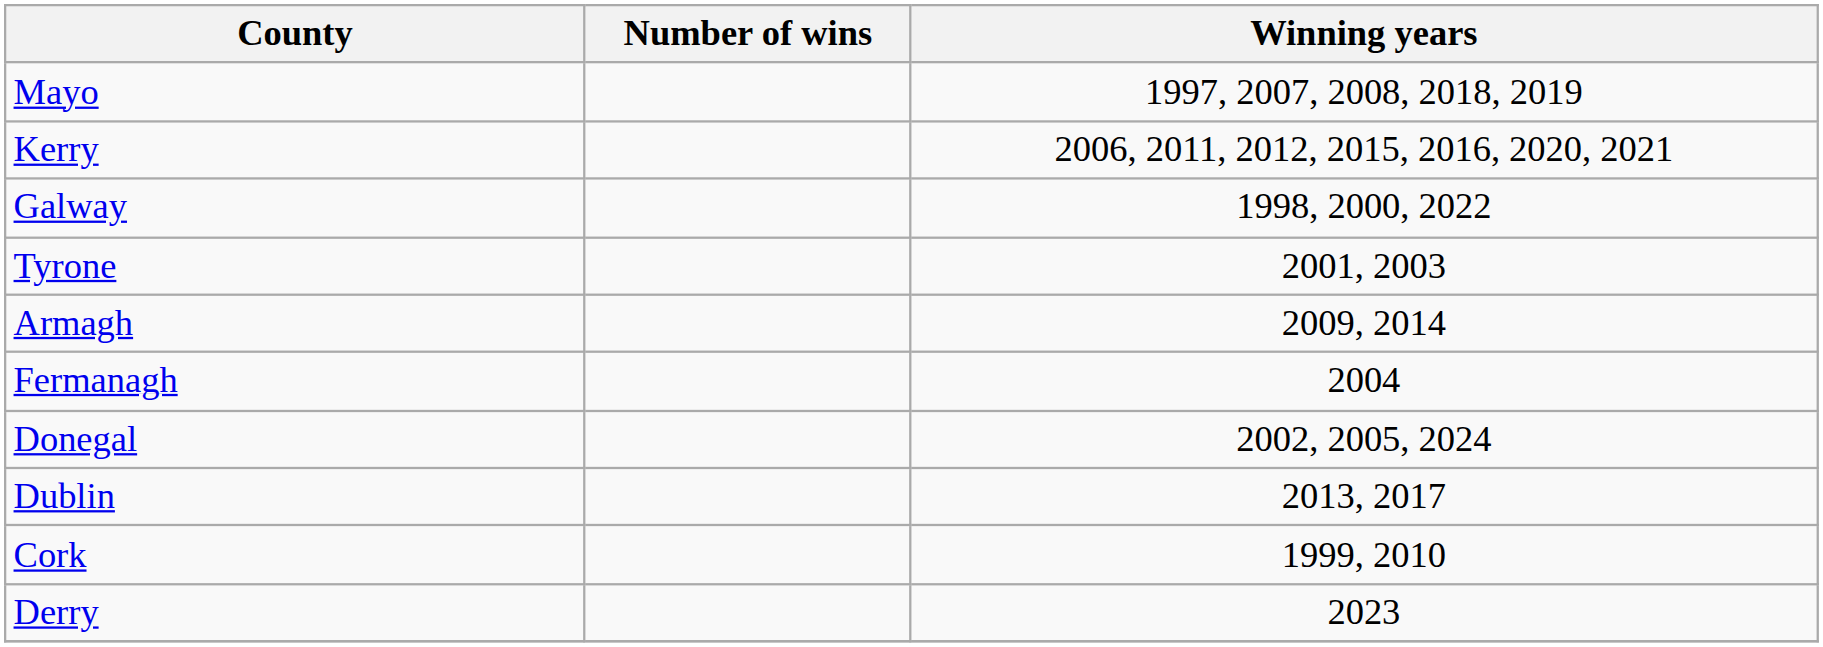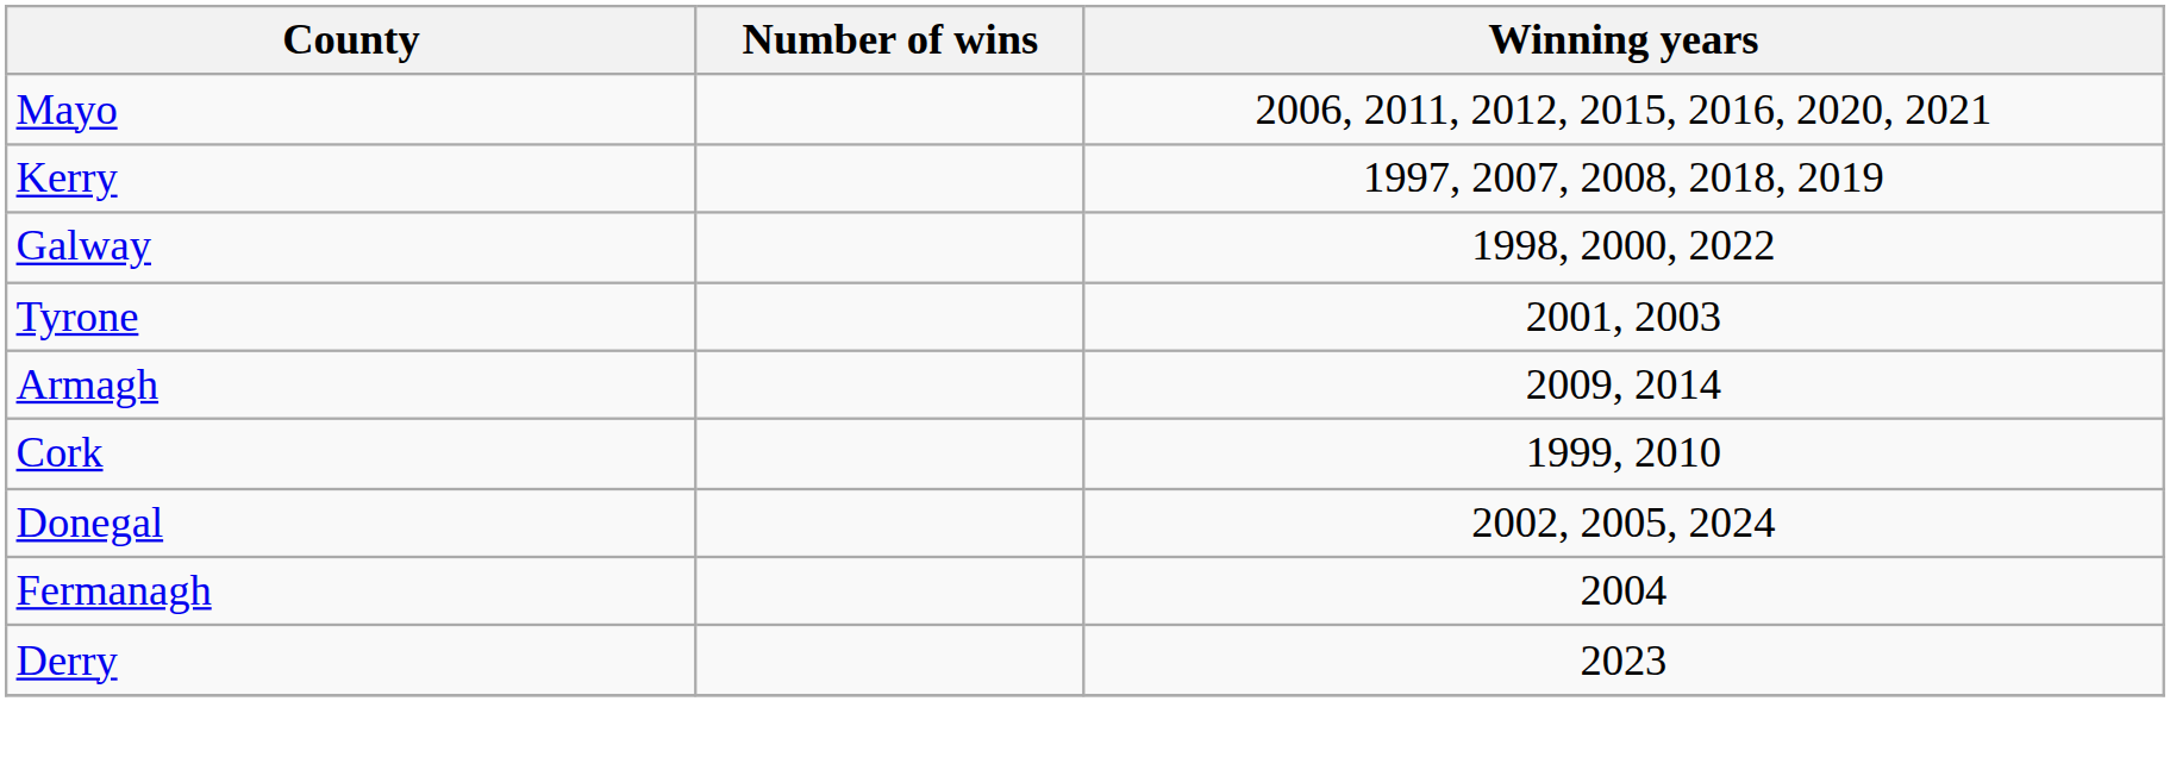Mayo | Winning years: 1997, 2007, 2008, 2018, 2019 -> 2006, 2011, 2012, 2015, 2016, 2020, 2021
Kerry | Winning years: 2006, 2011, 2012, 2015, 2016, 2020, 2021 -> 1997, 2007, 2008, 2018, 2019
rows swapped: Cork <-> Fermanagh
- row: Dublin | 2013, 2017
